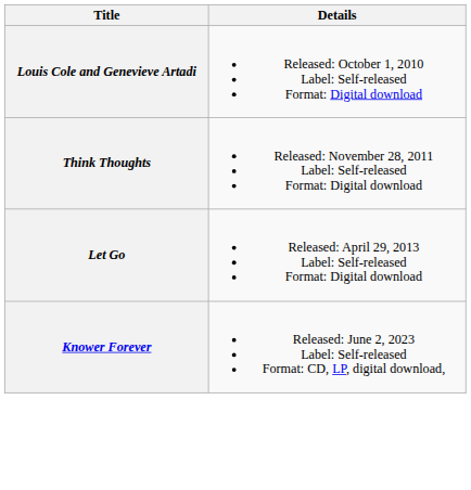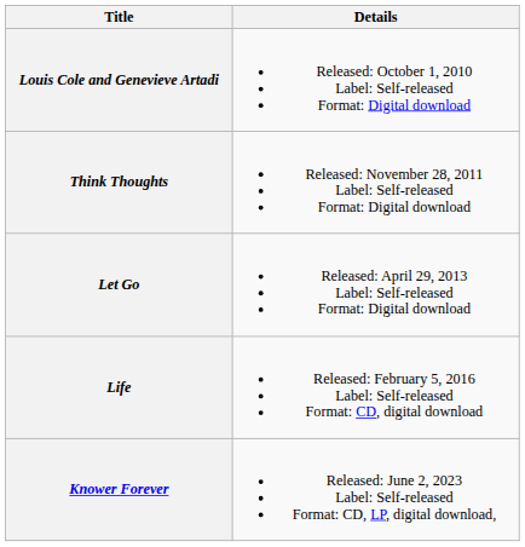+ row: Life | Released: February 5, 2016 Label: Self-released Format: CD, digital download
